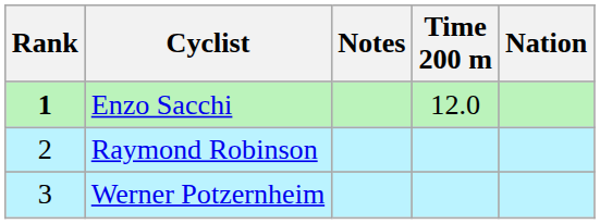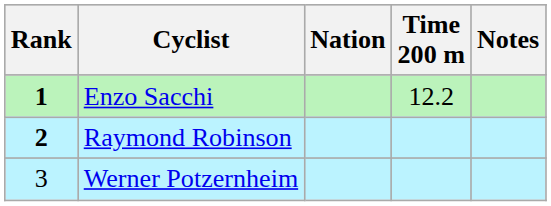columns swapped: Nation <-> Notes
Enzo Sacchi | Time 200 m: 12.0 -> 12.2
Raymond Robinson | Rank: normal -> bold
